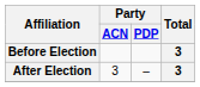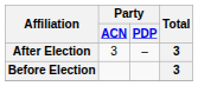rows swapped: Before Election <-> After Election
